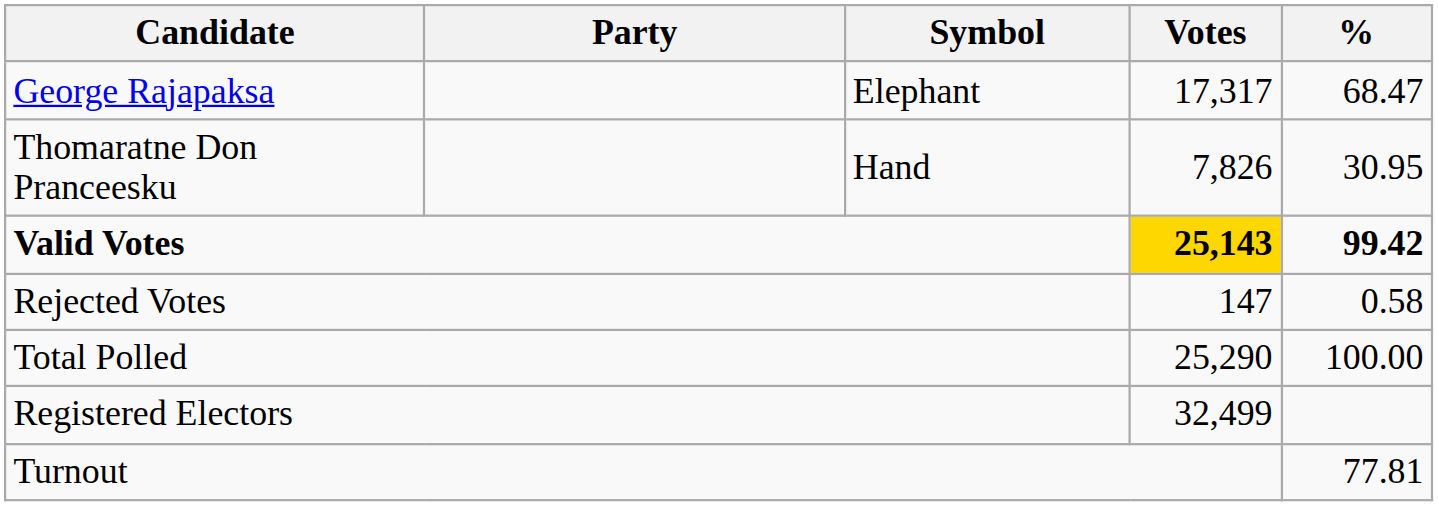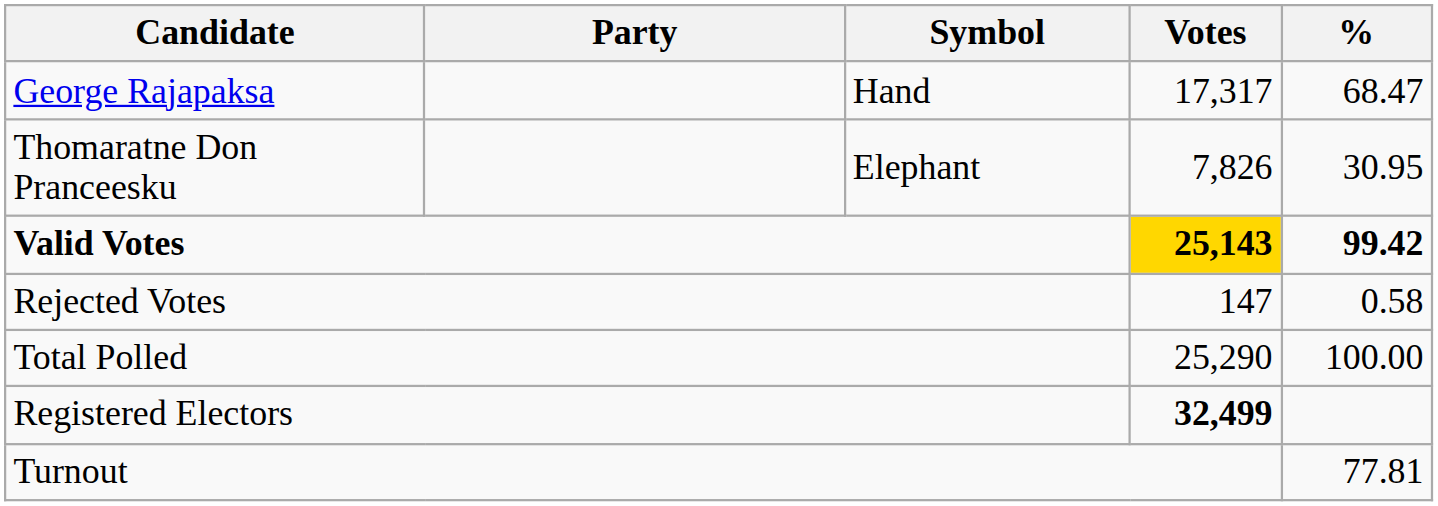George Rajapaksa | Symbol: Elephant -> Hand
Thomaratne Don Pranceesku | Symbol: Hand -> Elephant
Registered Electors | Votes: normal -> bold
